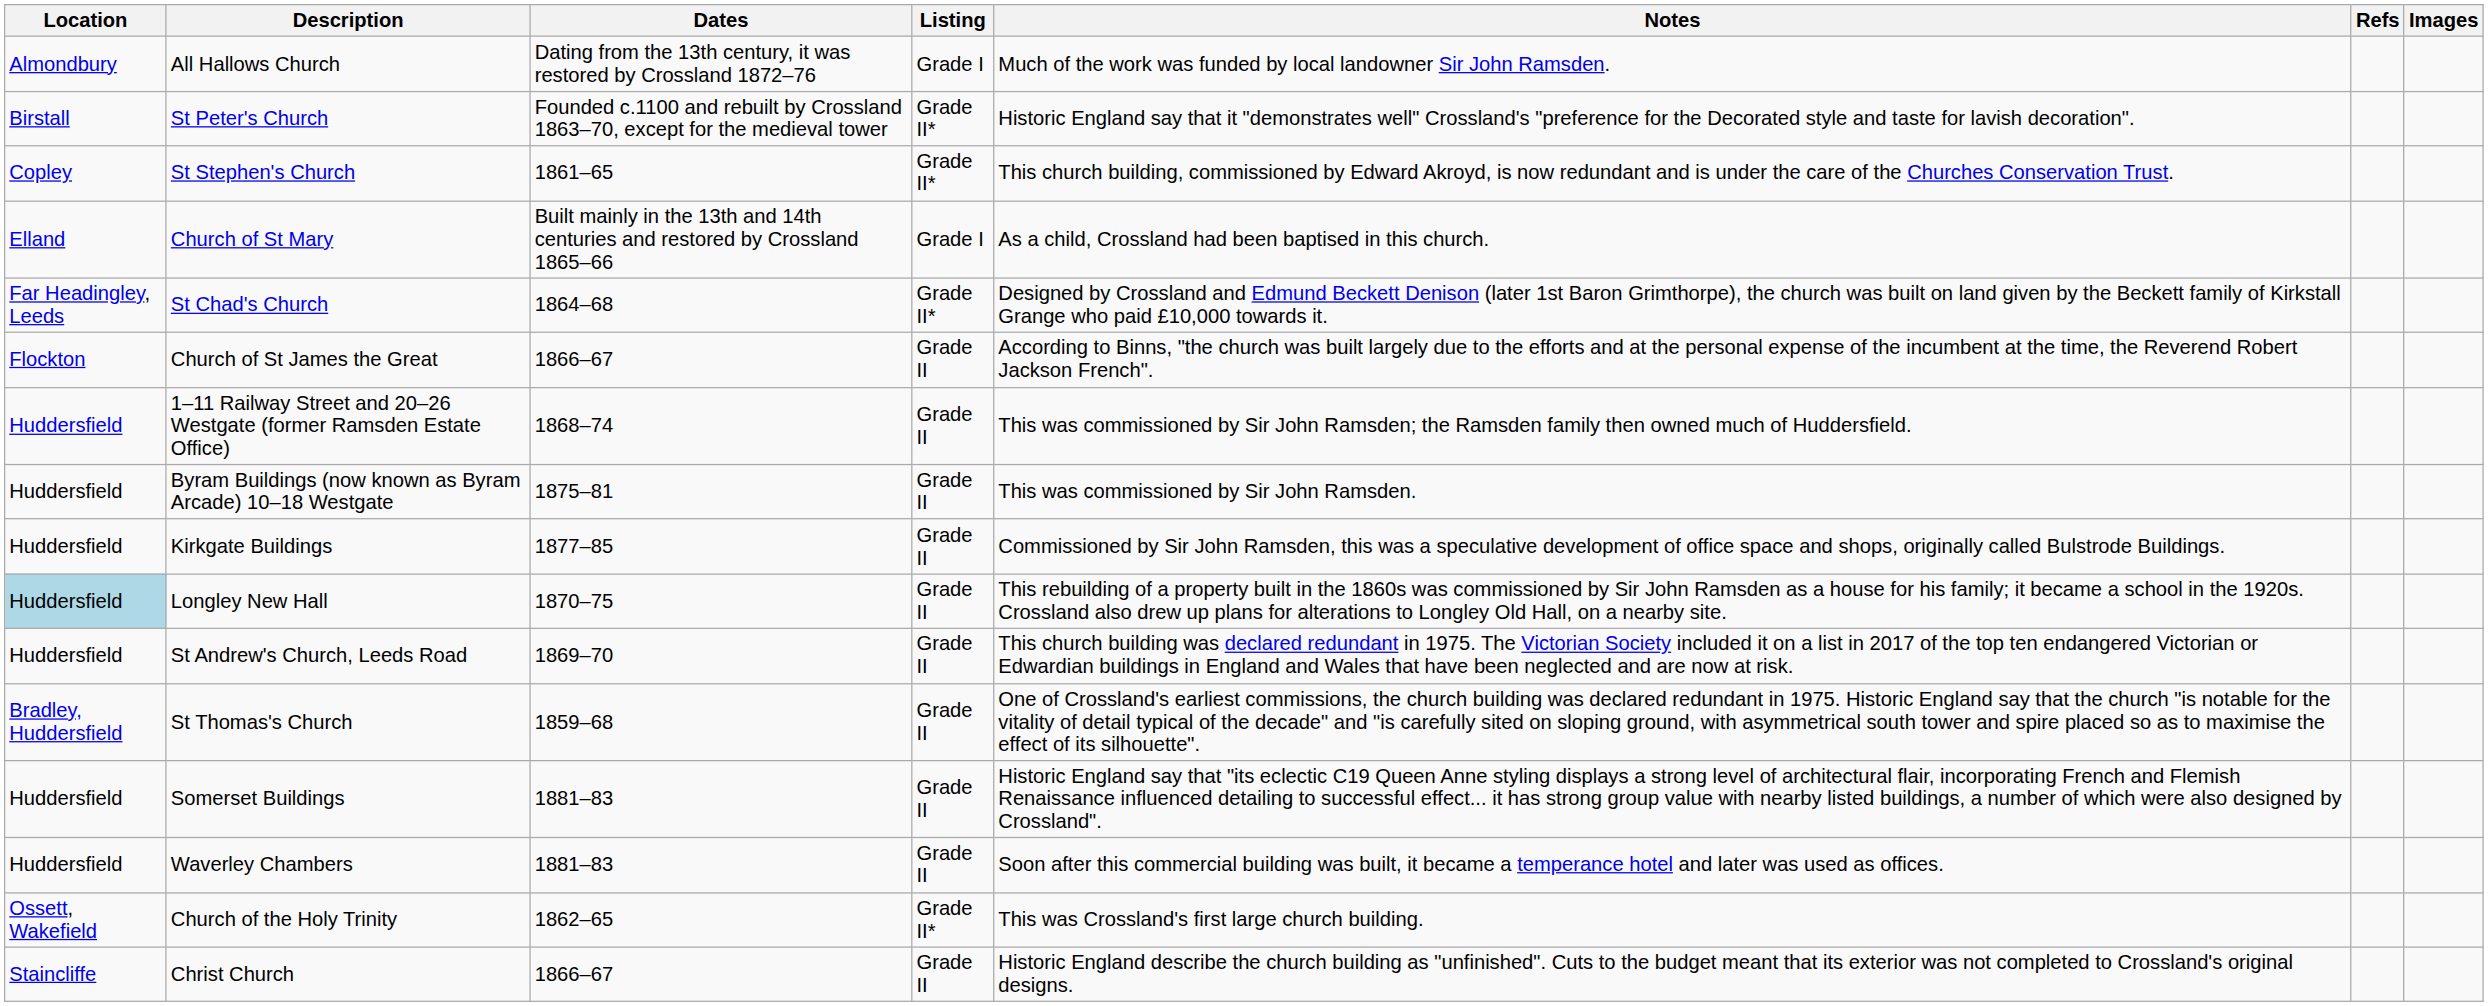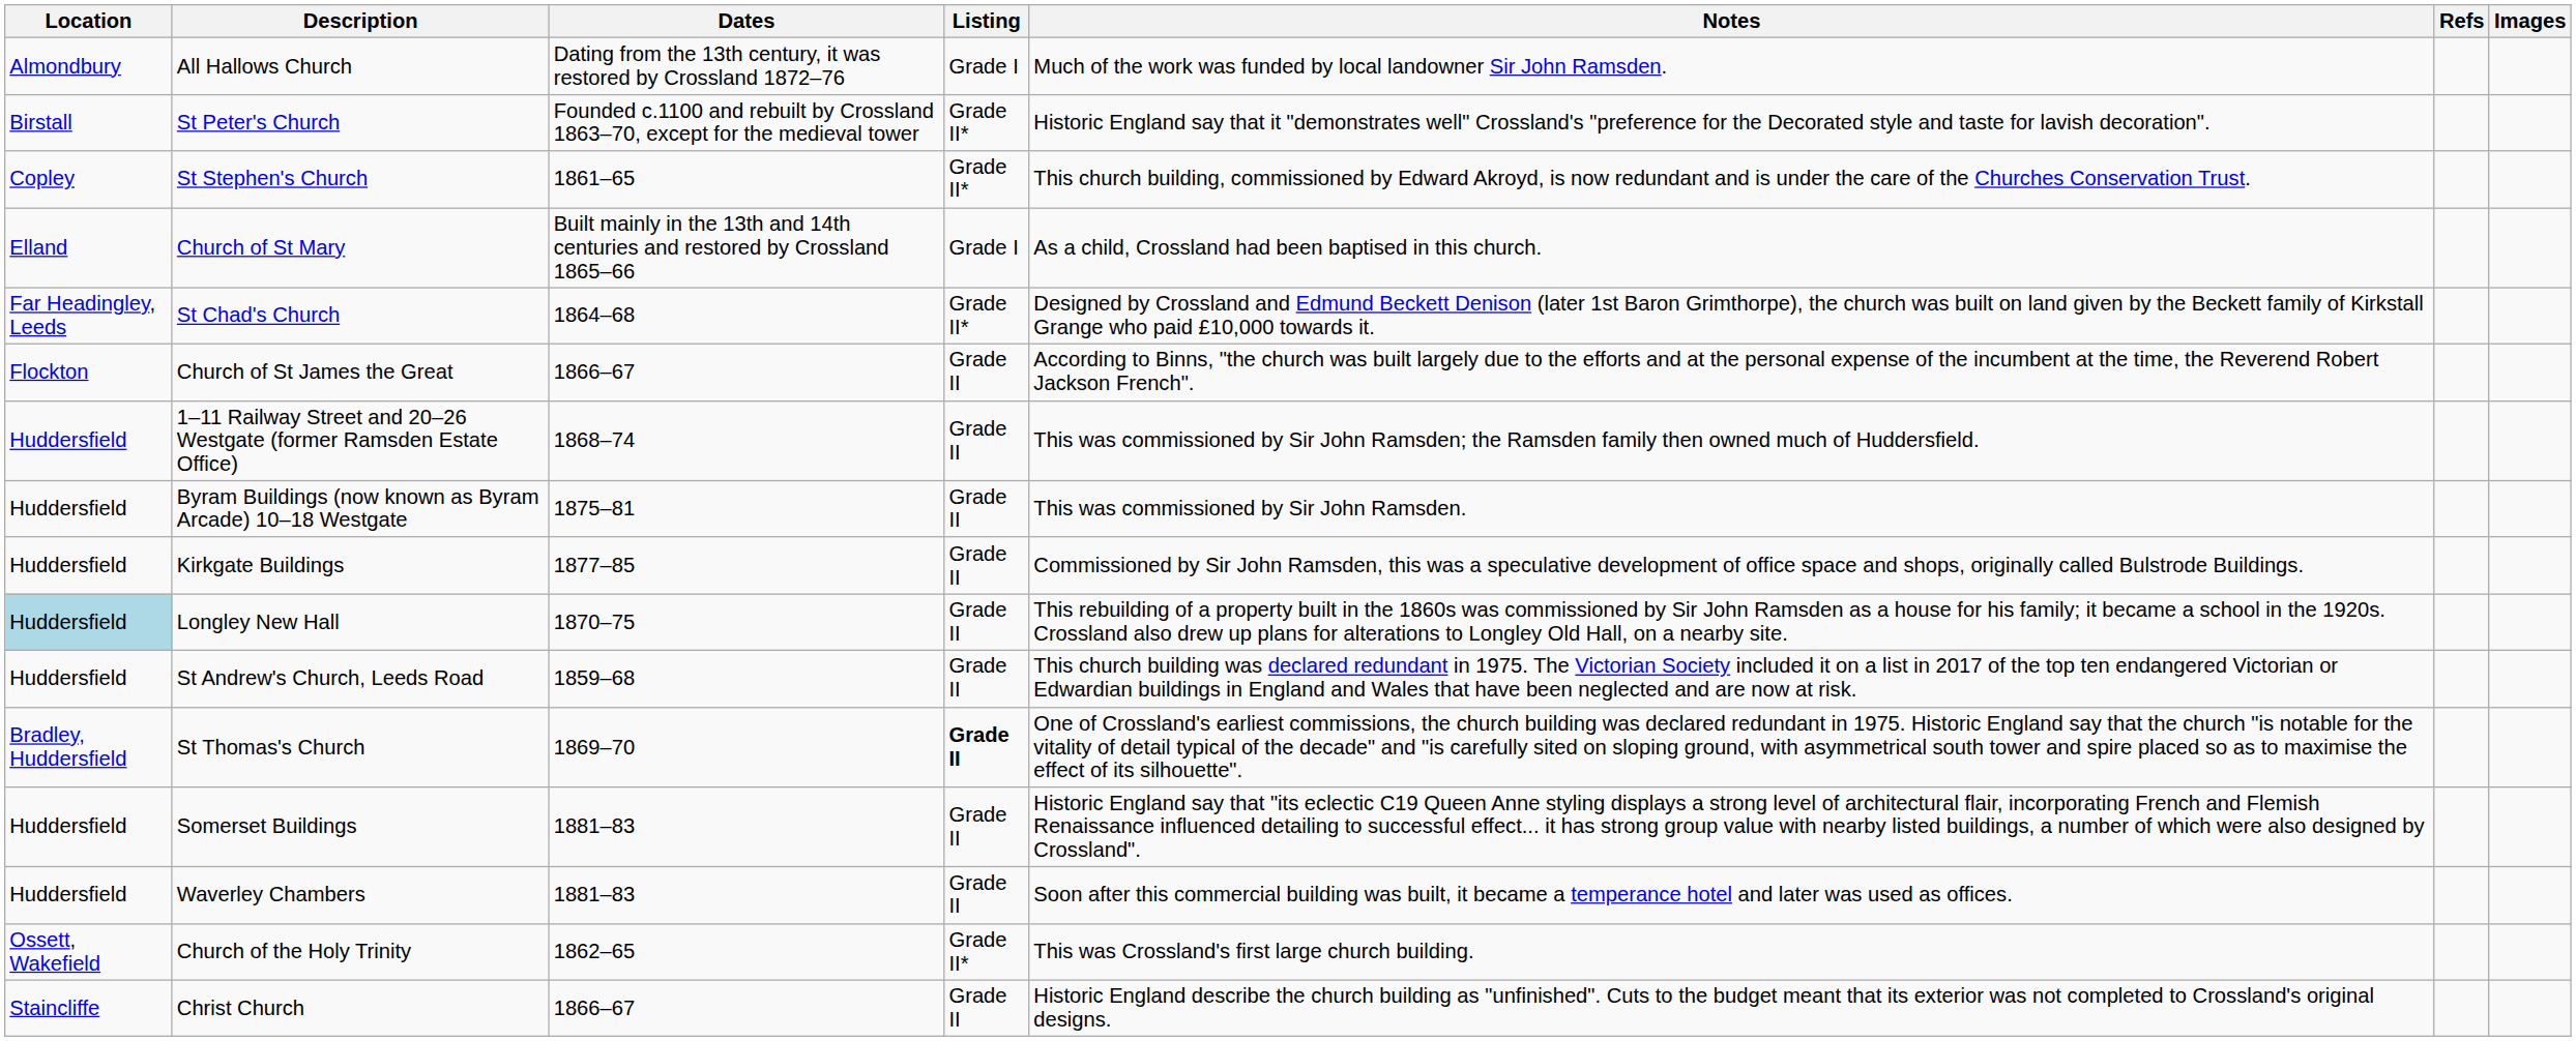St Andrew's Church, Leeds Road | Dates: 1869–70 -> 1859–68
St Thomas's Church | Dates: 1859–68 -> 1869–70
St Thomas's Church | Listing: normal -> bold
